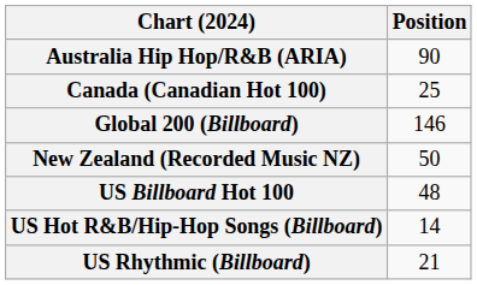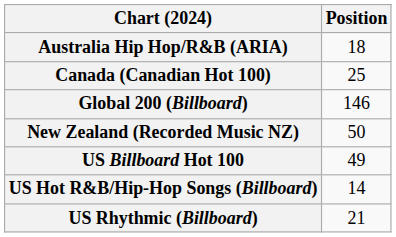Australia Hip Hop/R&B (ARIA) | Position: 90 -> 18
US Billboard Hot 100 | Position: 48 -> 49
